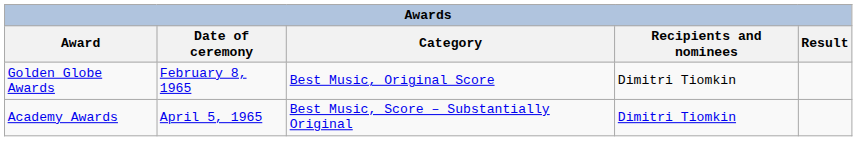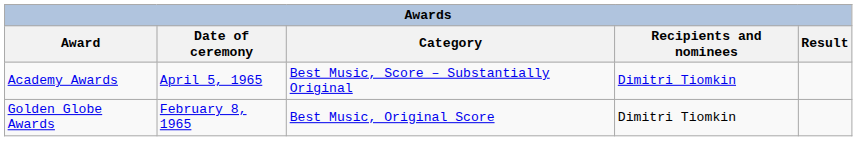rows swapped: Academy Awards <-> Golden Globe Awards
